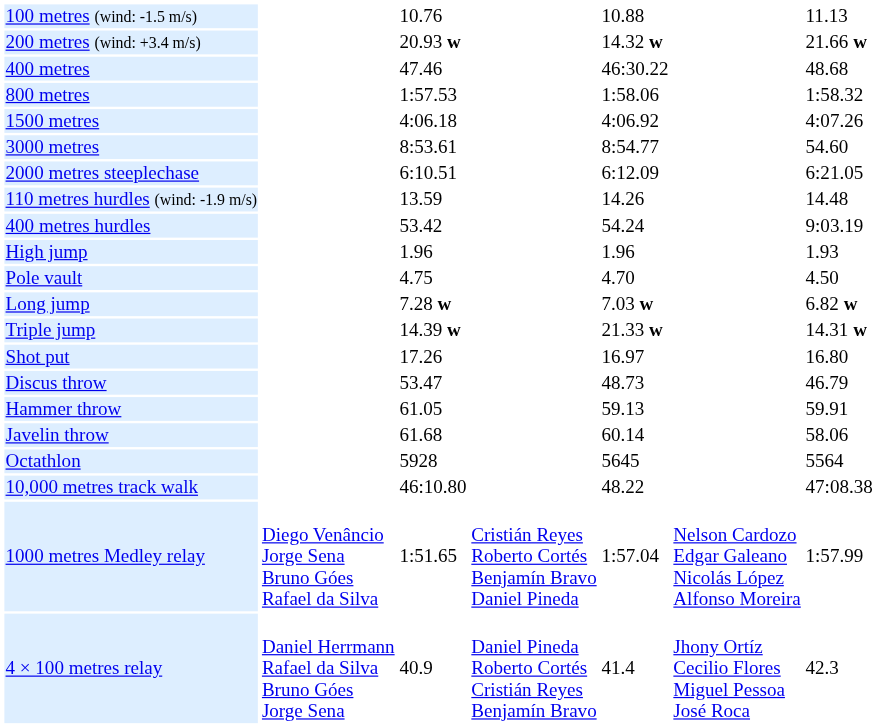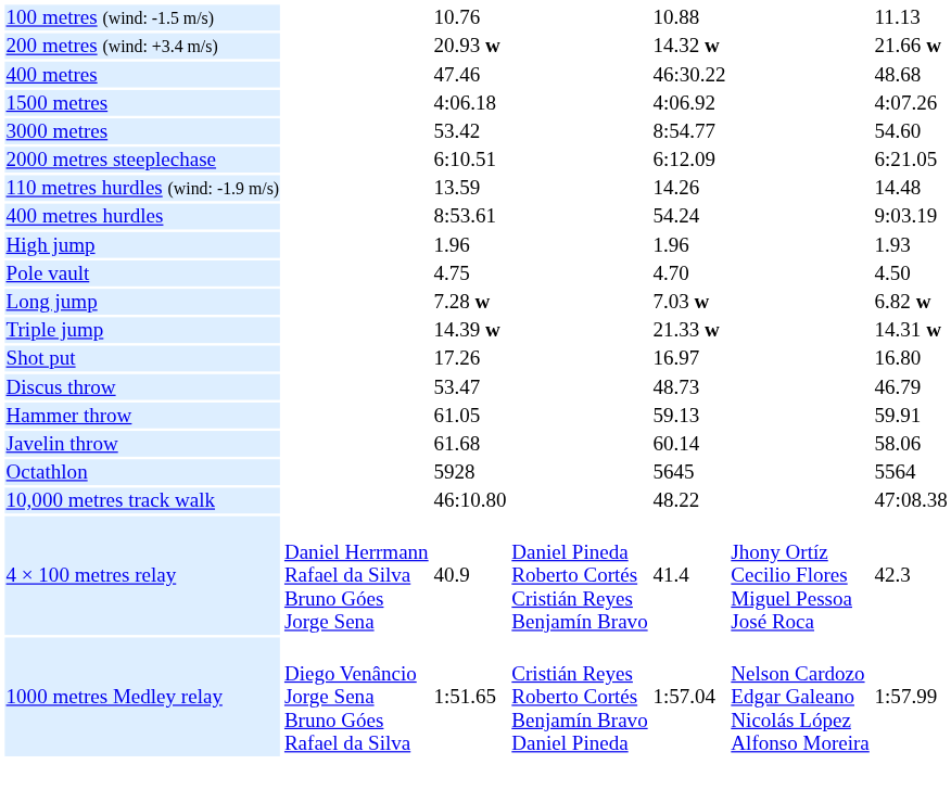- row: 800 metres | 1:57.53 | 1:58.06 | 1:58.32
3000 metres | column 3: 8:53.61 -> 53.42
400 metres hurdles | column 3: 53.42 -> 8:53.61
rows swapped: 4 × 100 metres relay <-> 1000 metres Medley relay
